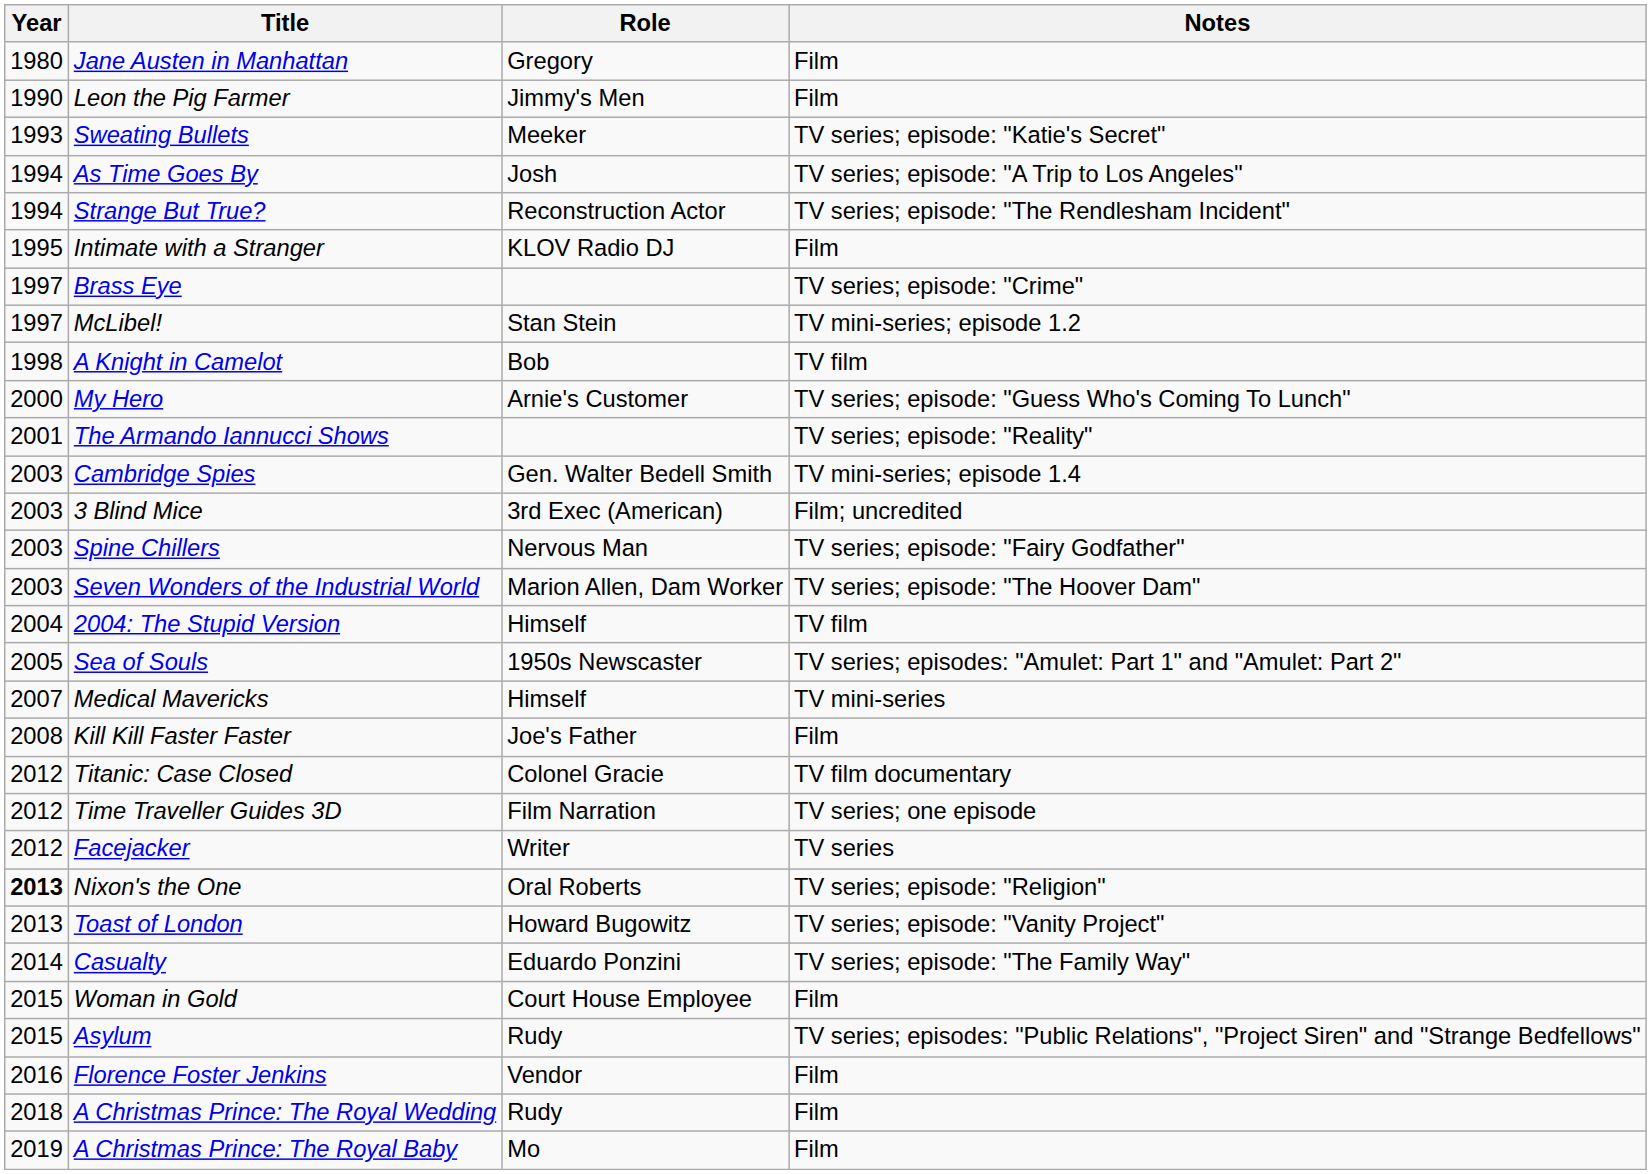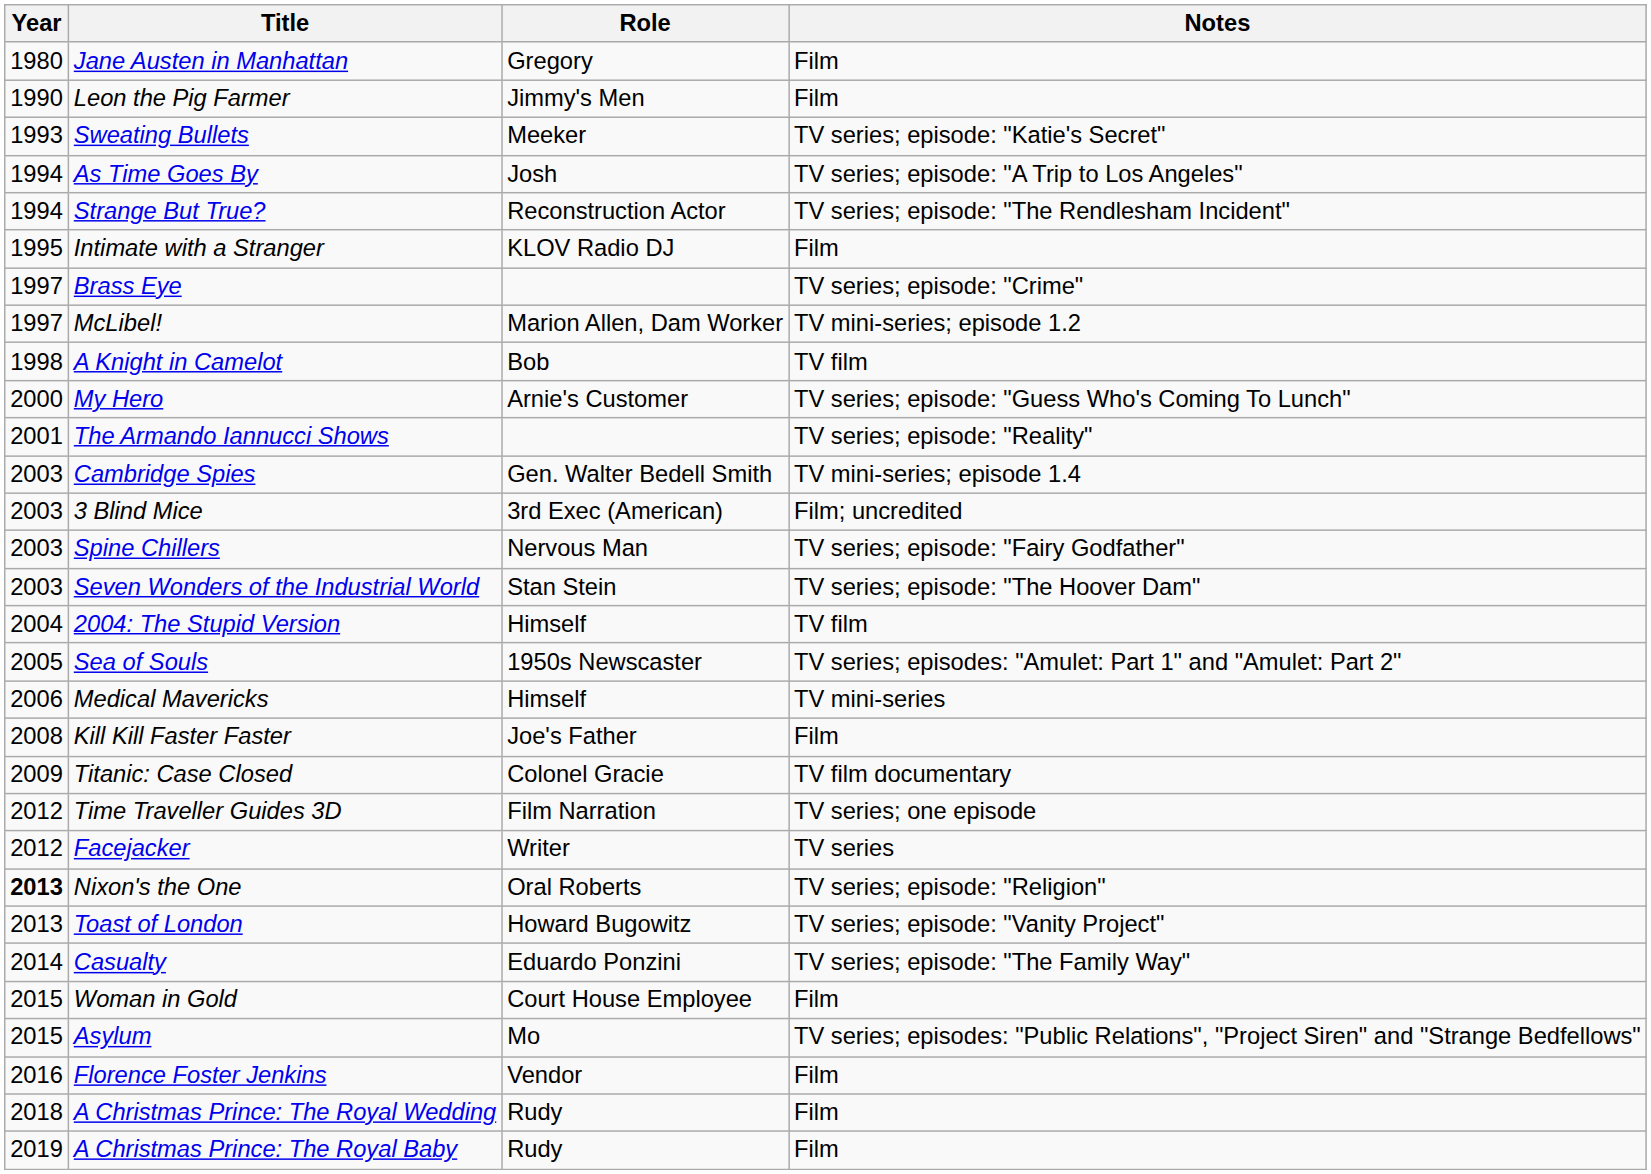McLibel! | Role: Stan Stein -> Marion Allen, Dam Worker
Seven Wonders of the Industrial World | Role: Marion Allen, Dam Worker -> Stan Stein
Medical Mavericks | Year: 2007 -> 2006
Titanic: Case Closed | Year: 2012 -> 2009
Asylum | Role: Rudy -> Mo
A Christmas Prince: The Royal Baby | Role: Mo -> Rudy
